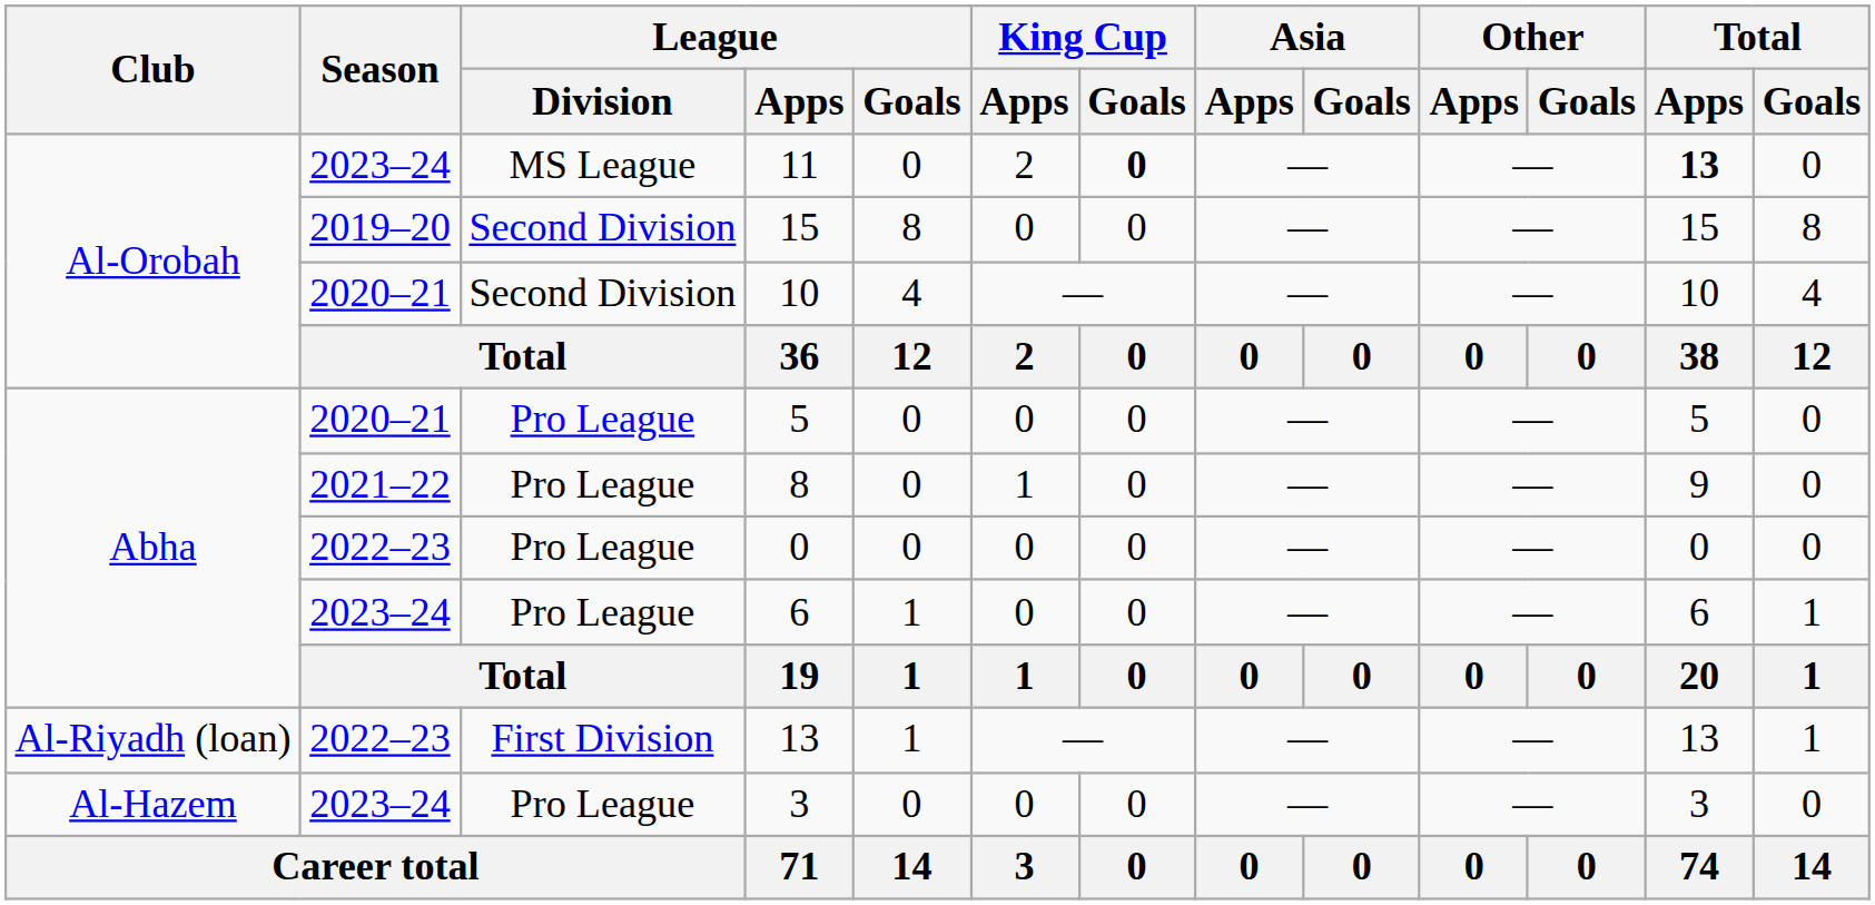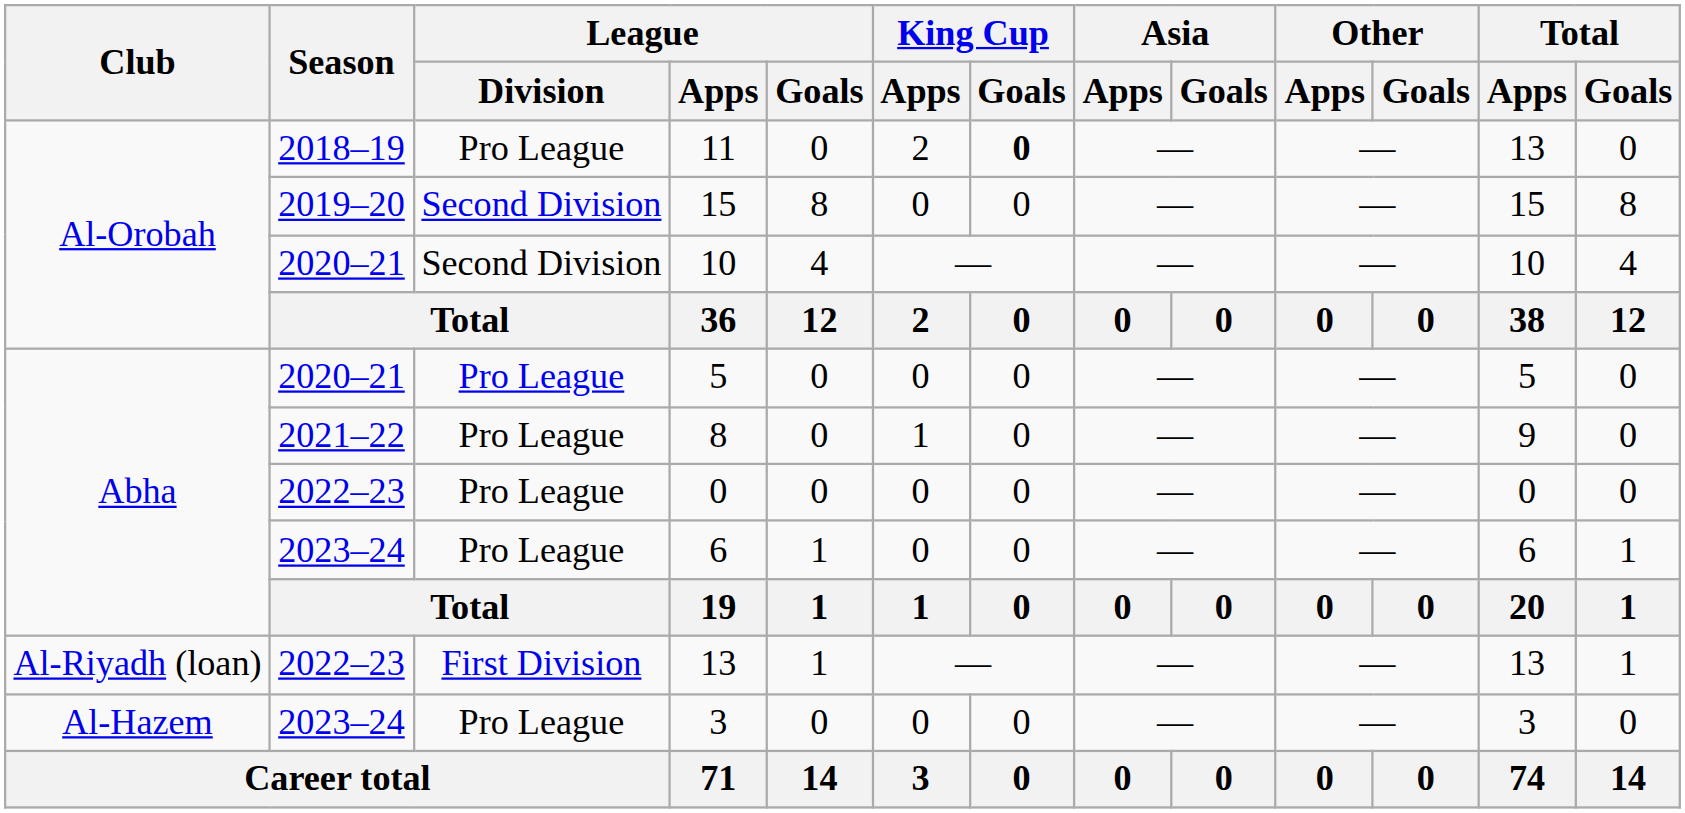11 | Season: 2023–24 -> 2018–19
11 | League / Division: MS League -> Pro League
11 | Total / Apps: bold -> normal
